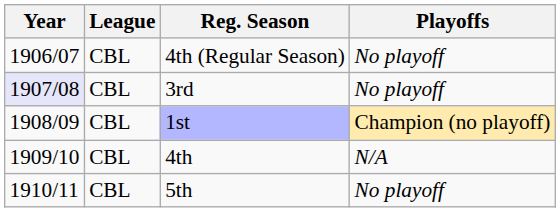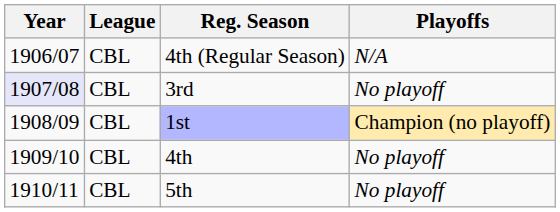4th (Regular Season) | Playoffs: No playoff -> N/A
4th | Playoffs: N/A -> No playoff
